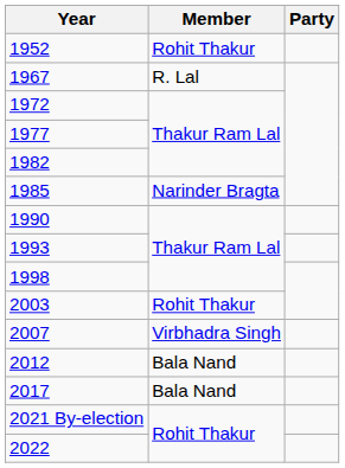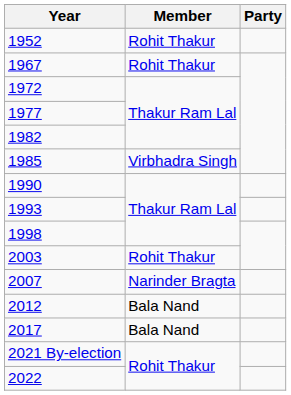1967 | Member: R. Lal -> Rohit Thakur
1985 | Member: Narinder Bragta -> Virbhadra Singh
2007 | Member: Virbhadra Singh -> Narinder Bragta
